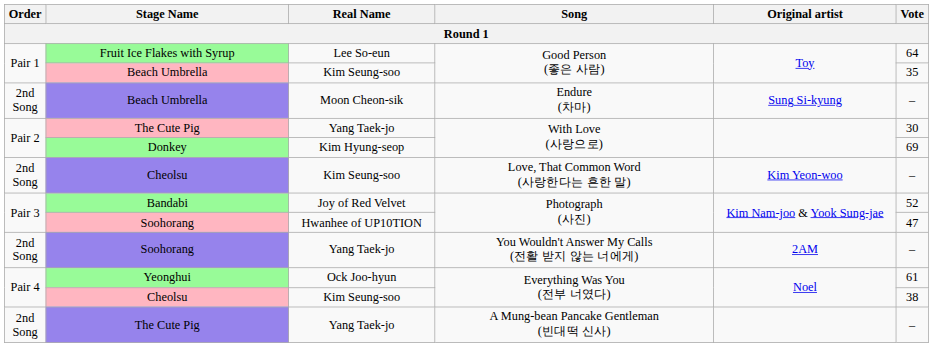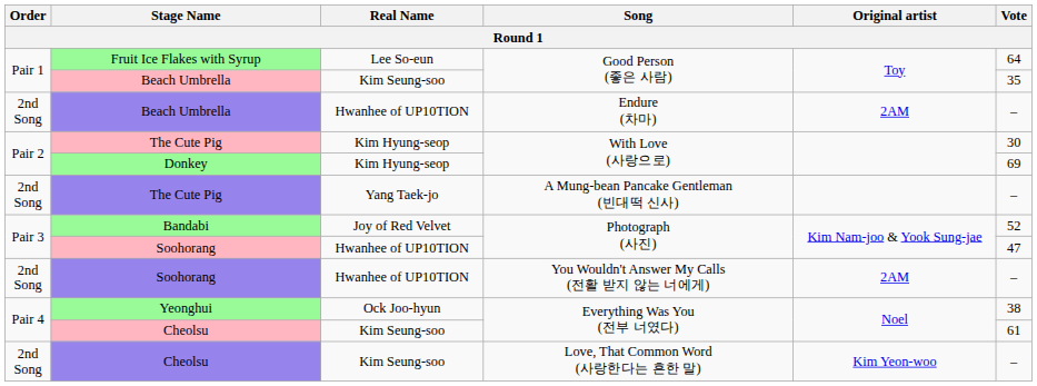Beach Umbrella / Endure (차마) | Real Name: Moon Cheon-sik -> Hwanhee of UP10TION
Beach Umbrella / Endure (차마) | Original artist: Sung Si-kyung -> 2AM
The Cute Pig / With Love (사랑으로) | Real Name: Yang Taek-jo -> Kim Hyung-seop
rows swapped: The Cute Pig / A Mung-bean Pancake Gentleman (빈대떡 신사) <-> Cheolsu / Love, That Common Word (사랑한다는 흔한 말)
Soohorang / You Wouldn't Answer My Calls (전활 받지 않는 너에게) | Real Name: Yang Taek-jo -> Hwanhee of UP10TION
Yeonghui | Vote: 61 -> 38
Cheolsu / Everything Was You (전부 너였다) | Vote: 38 -> 61
